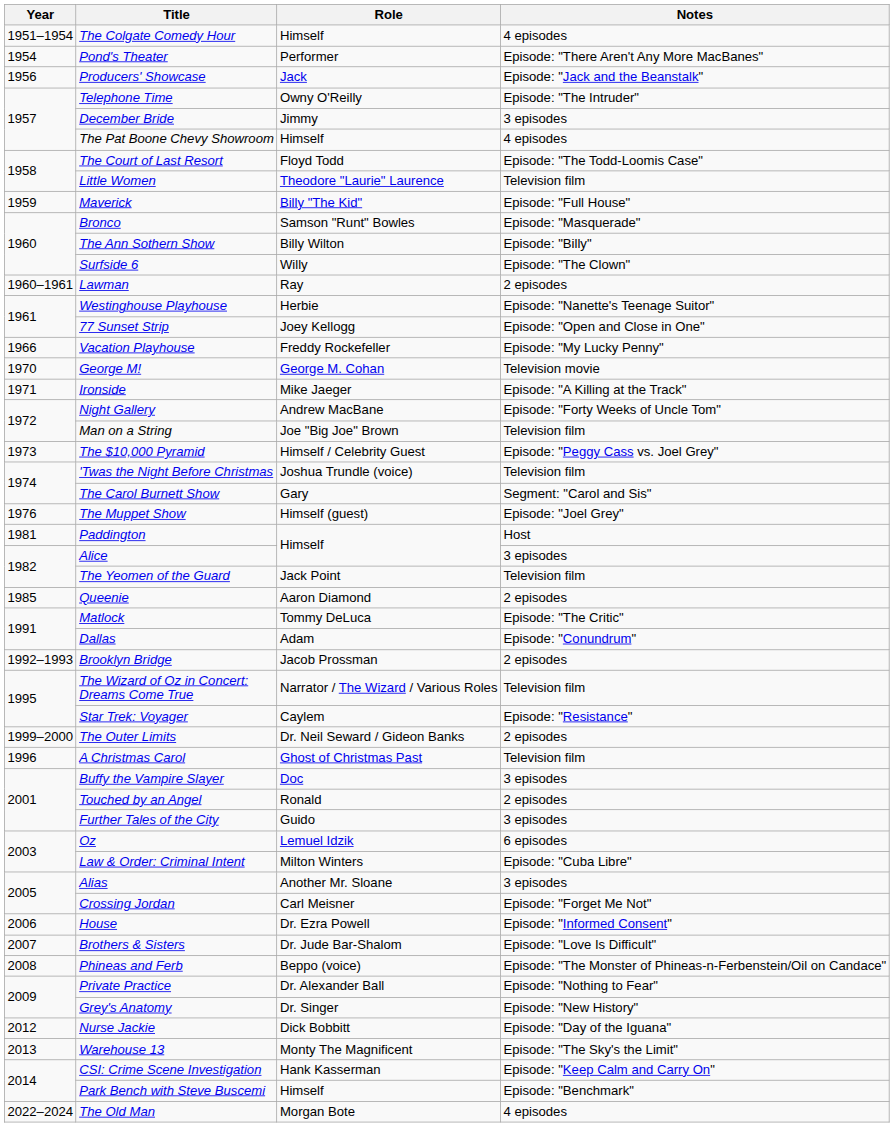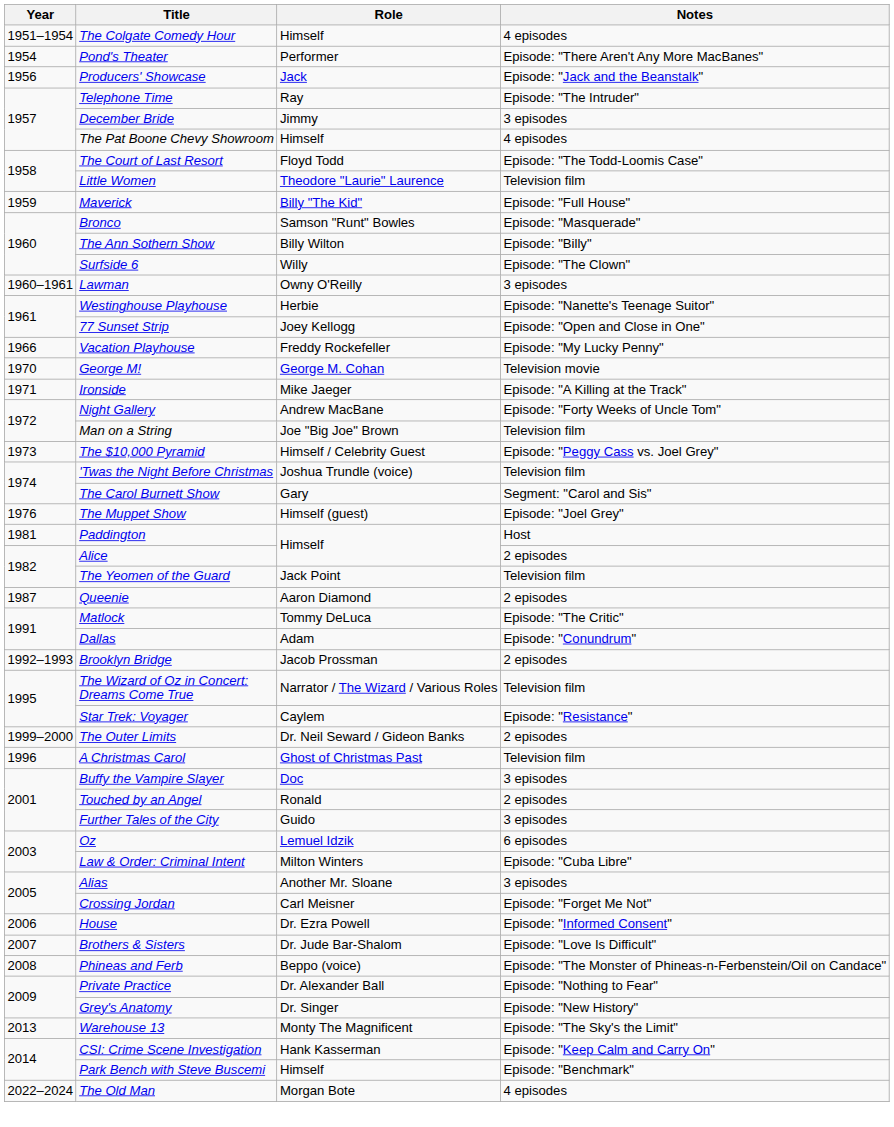Telephone Time | Role: Owny O'Reilly -> Ray
Lawman | Role: Ray -> Owny O'Reilly
Lawman | Notes: 2 episodes -> 3 episodes
Alice | Notes: 3 episodes -> 2 episodes
Queenie | Year: 1985 -> 1987
- row: 2012 | Nurse Jackie | Dick Bobbitt | Episode: "Day of the Iguana"
